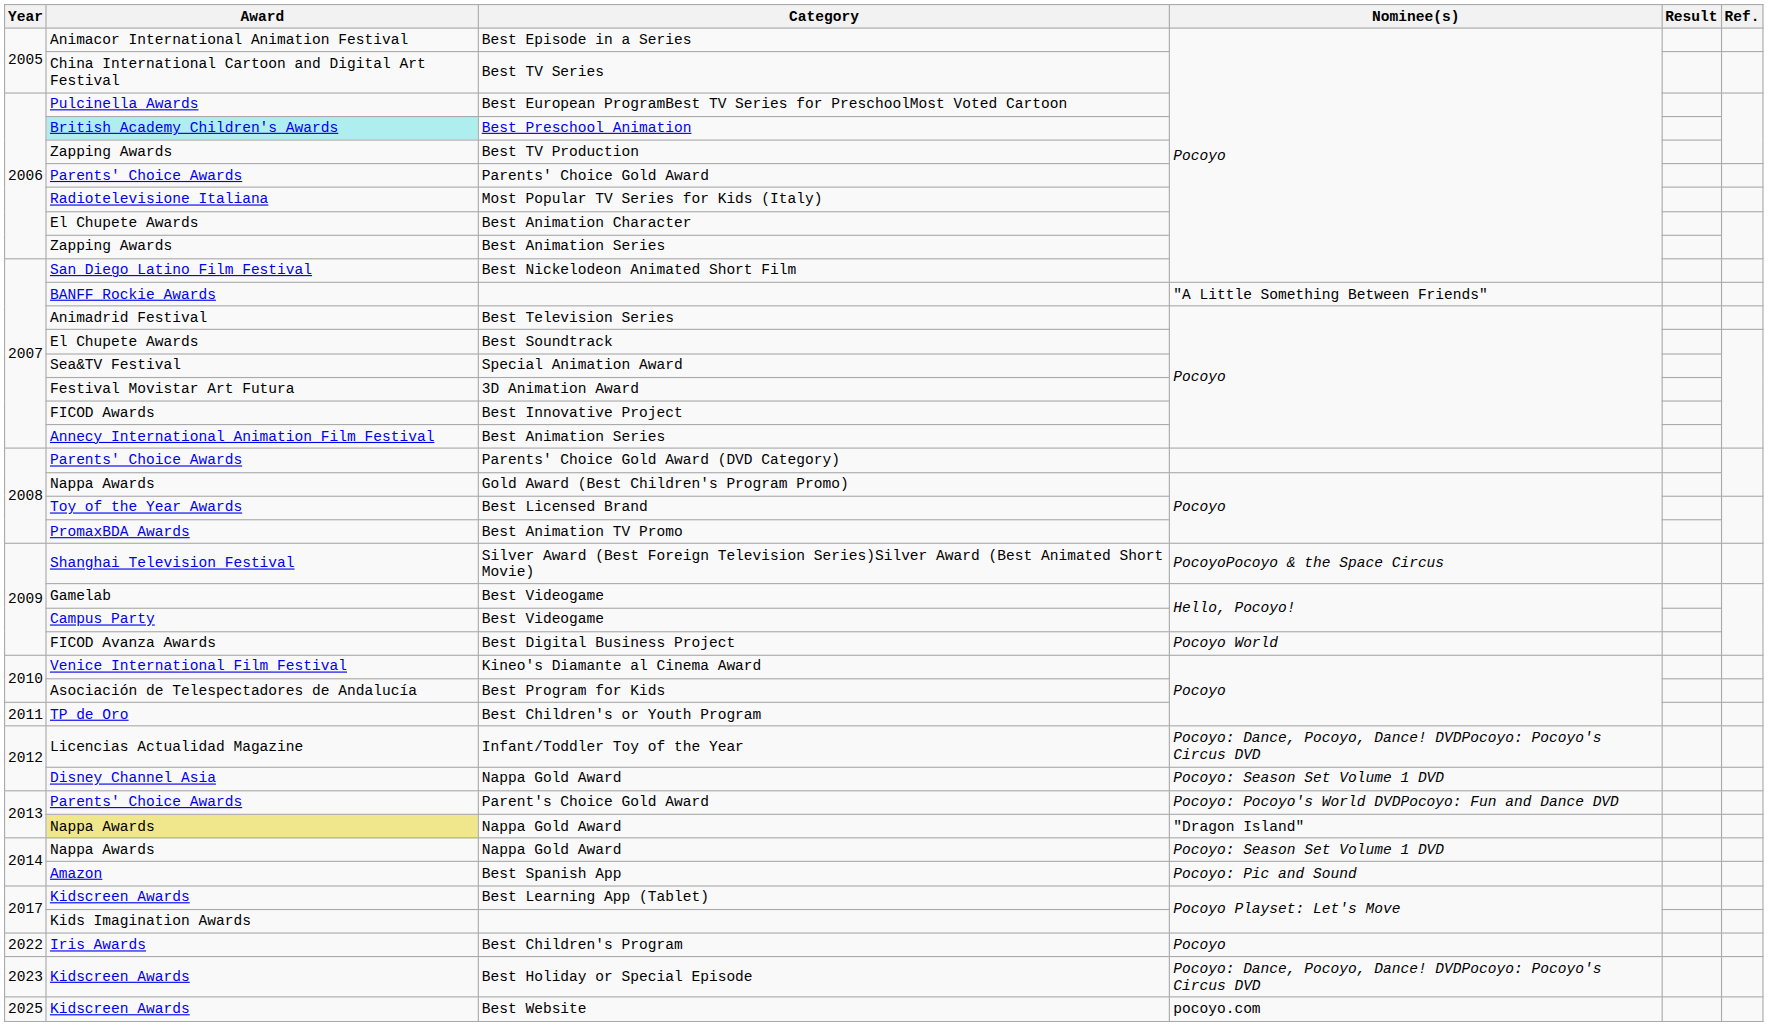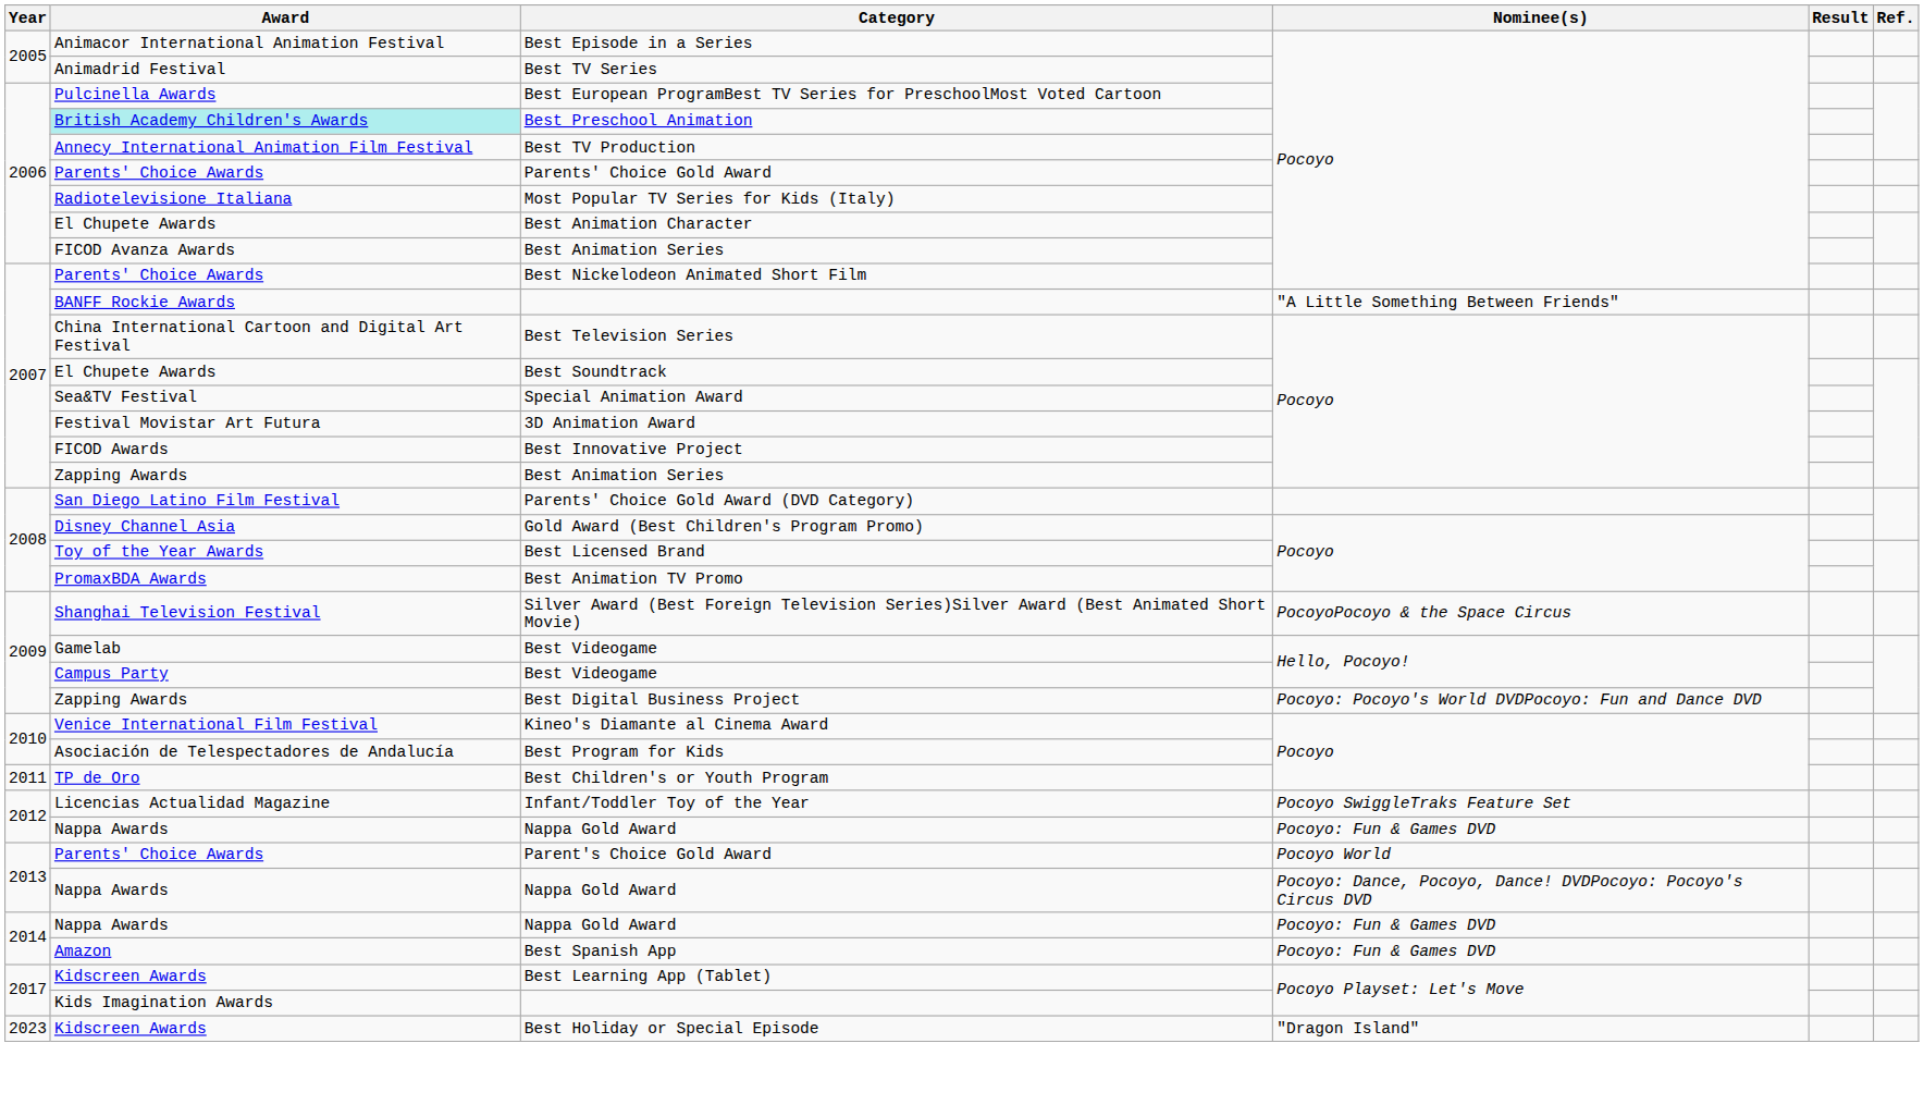Best TV Series | Award: China International Cartoon and Digital Art Festival -> Animadrid Festival
Best TV Production | Award: Zapping Awards -> Annecy International Animation Film Festival
2006 / Best Animation Series | Award: Zapping Awards -> FICOD Avanza Awards
Best Nickelodeon Animated Short Film | Award: San Diego Latino Film Festival -> Parents' Choice Awards
Best Television Series | Award: Animadrid Festival -> China International Cartoon and Digital Art Festival
2007 / Best Animation Series | Award: Annecy International Animation Film Festival -> Zapping Awards
Parents' Choice Gold Award (DVD Category) | Award: Parents' Choice Awards -> San Diego Latino Film Festival
Gold Award (Best Children's Program Promo) | Award: Nappa Awards -> Disney Channel Asia
Best Digital Business Project | Award: FICOD Avanza Awards -> Zapping Awards
Best Digital Business Project | Nominee(s): Pocoyo World -> Pocoyo: Pocoyo's World DVDPocoyo: Fun and Dance DVD
Infant/Toddler Toy of the Year | Nominee(s): Pocoyo: Dance, Pocoyo, Dance! DVDPocoyo: Pocoyo's Circus DVD -> Pocoyo SwiggleTraks Feature Set
2012 / Nappa Gold Award | Award: Disney Channel Asia -> Nappa Awards
2012 / Nappa Gold Award | Nominee(s): Pocoyo: Season Set Volume 1 DVD -> Pocoyo: Fun & Games DVD
Parent's Choice Gold Award | Nominee(s): Pocoyo: Pocoyo's World DVDPocoyo: Fun and Dance DVD -> Pocoyo World
2013 / Nappa Gold Award | Award: khaki background -> no background
2013 / Nappa Gold Award | Nominee(s): "Dragon Island" -> Pocoyo: Dance, Pocoyo, Dance! DVDPocoyo: Pocoyo's Circus DVD
2014 / Nappa Gold Award | Nominee(s): Pocoyo: Season Set Volume 1 DVD -> Pocoyo: Fun & Games DVD
Best Spanish App | Nominee(s): Pocoyo: Pic and Sound -> Pocoyo: Fun & Games DVD
- row: 2022 | Iris Awards | Best Children's Program | Pocoyo
Best Holiday or Special Episode | Nominee(s): Pocoyo: Dance, Pocoyo, Dance! DVDPocoyo: Pocoyo's Circus DVD -> "Dragon Island"
- row: 2025 | Kidscreen Awards | Best Website | pocoyo.com
